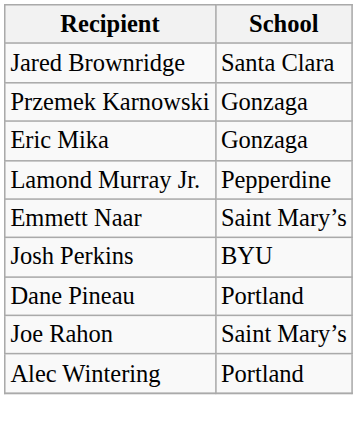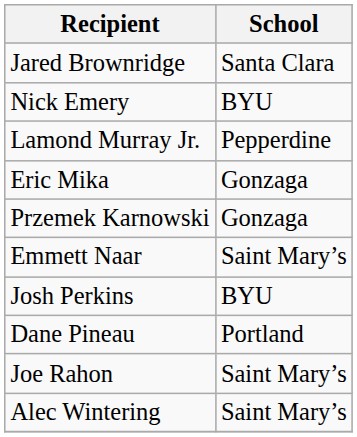+ row: Nick Emery | BYU
rows swapped: Przemek Karnowski <-> Lamond Murray Jr.
Alec Wintering | School: Portland -> Saint Mary’s
